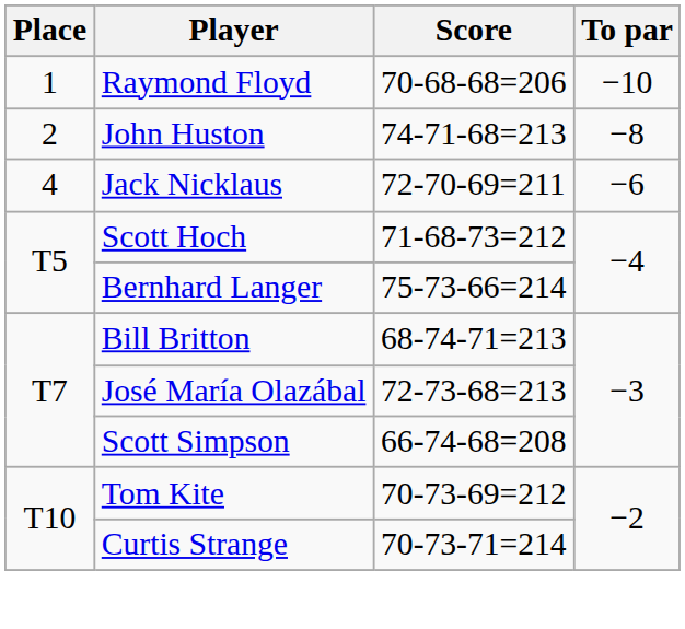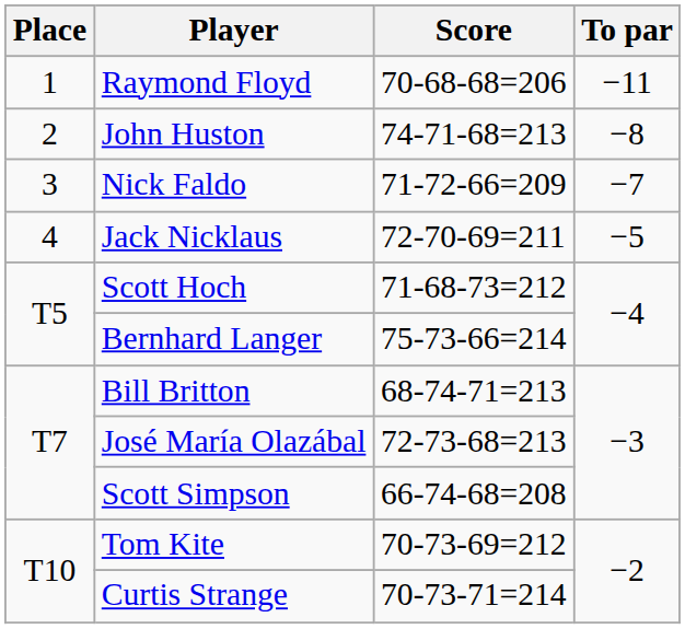Raymond Floyd | To par: −10 -> −11
+ row: 3 | Nick Faldo | 71-72-66=209 | −7
Jack Nicklaus | To par: −6 -> −5
